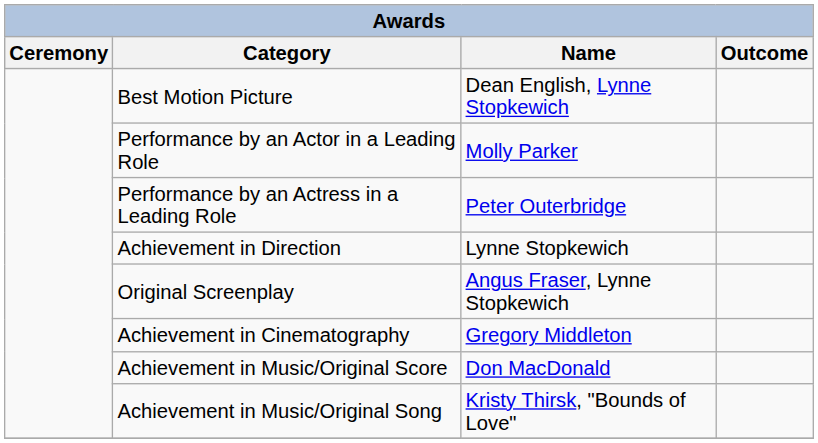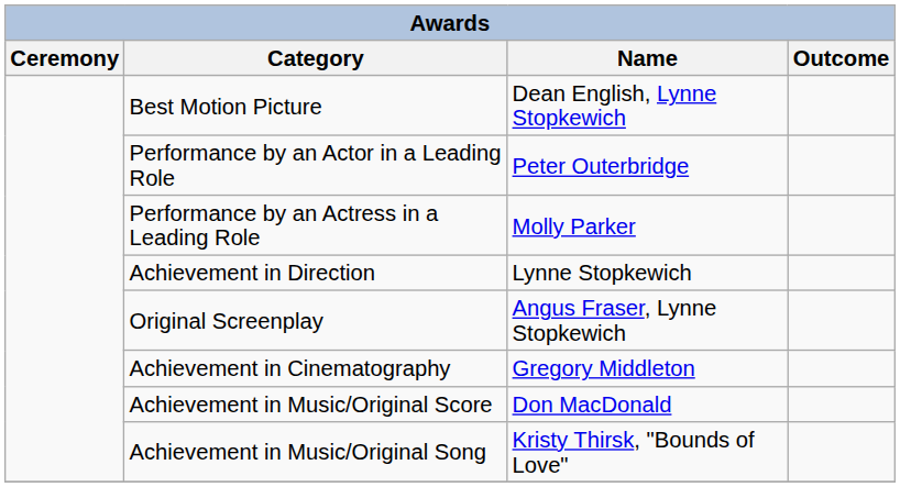Performance by an Actor in a Leading Role | Name: Molly Parker -> Peter Outerbridge
Performance by an Actress in a Leading Role | Name: Peter Outerbridge -> Molly Parker
